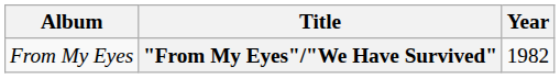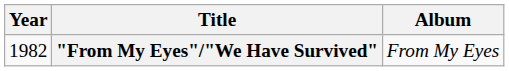columns swapped: Year <-> Album
